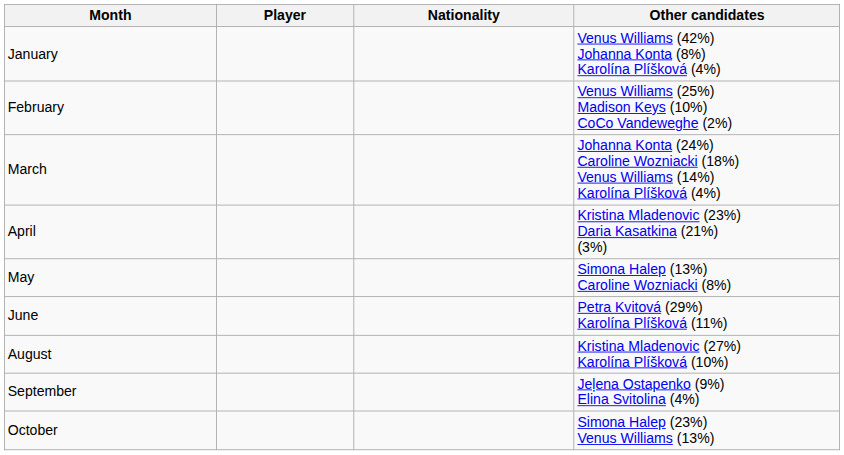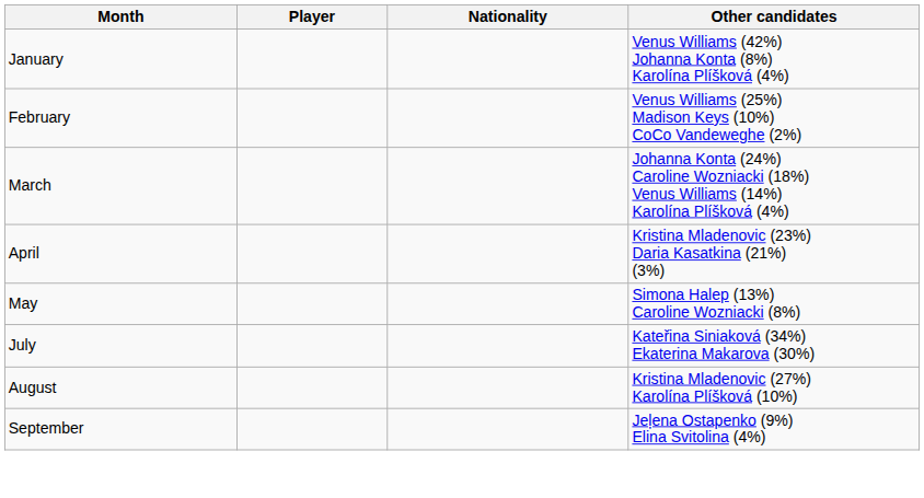- row: June | Petra Kvitová (29%) Karolína Plíšková (11%)
+ row: July | Kateřina Siniaková (34%) Ekaterina Makarova (30%)
- row: October | Simona Halep (23%) Venus Williams (13%)
